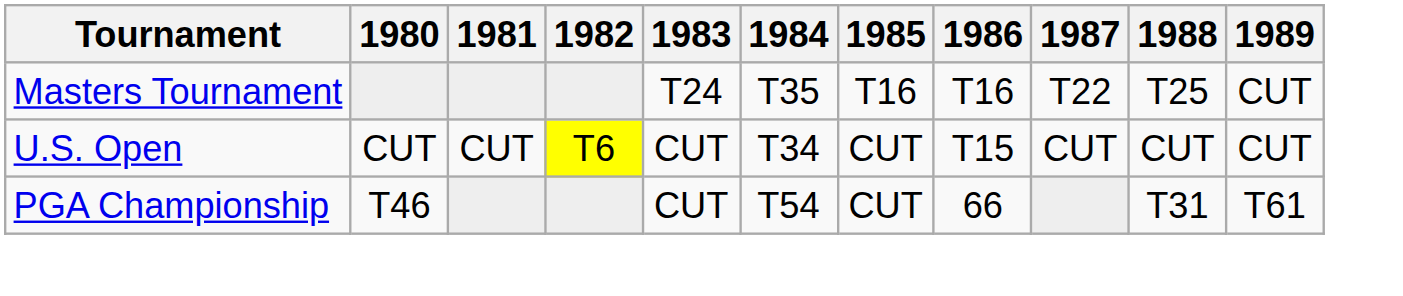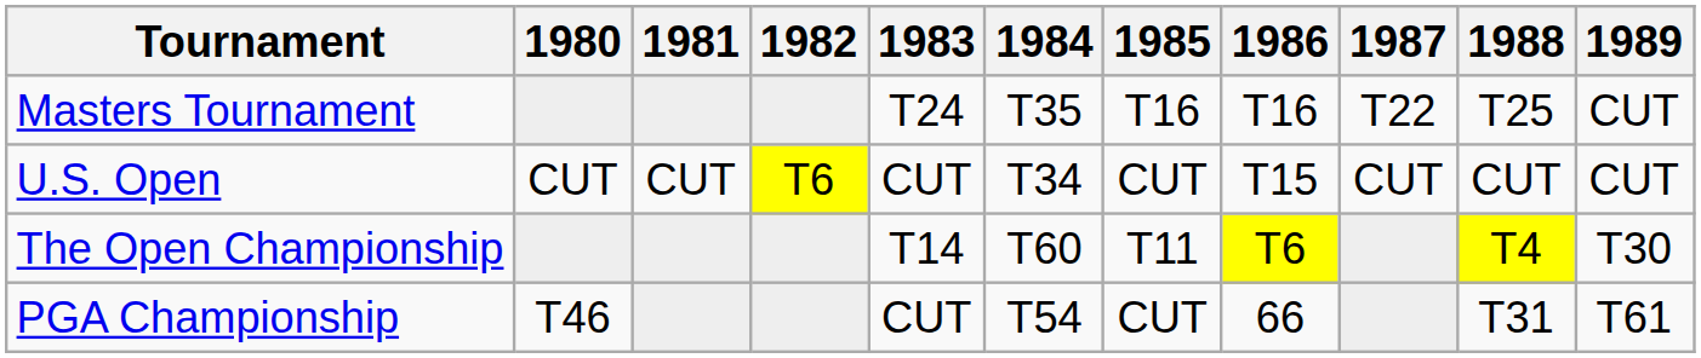+ row: The Open Championship | T14 | T60 | T11 | T6 | T4 | T30
